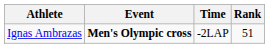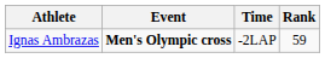Ignas Ambrazas | Rank: 51 -> 59
